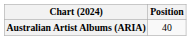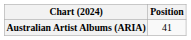Australian Artist Albums (ARIA) | Position: 40 -> 41
